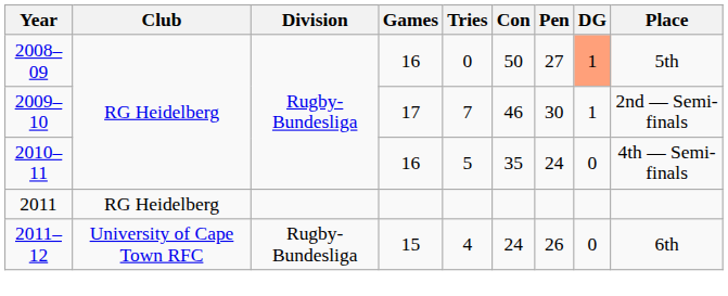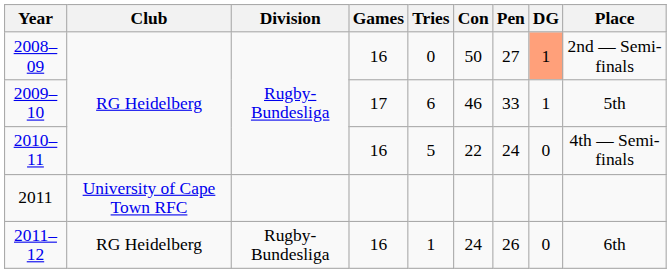2008–09 | Place: 5th -> 2nd — Semi-finals
2009–10 | Tries: 7 -> 6
2009–10 | Pen: 30 -> 33
2009–10 | Place: 2nd — Semi-finals -> 5th
2010–11 | Con: 35 -> 22
2011 | Club: RG Heidelberg -> University of Cape Town RFC
2011–12 | Club: University of Cape Town RFC -> RG Heidelberg
2011–12 | Games: 15 -> 16
2011–12 | Tries: 4 -> 1
